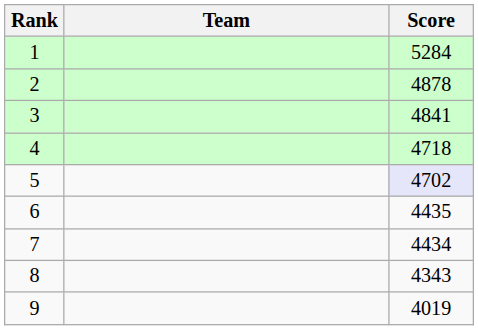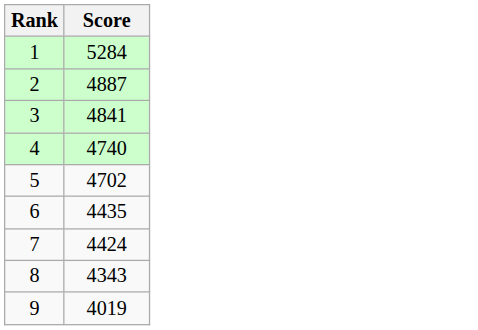- column: Team
2 | Score: 4878 -> 4887
4 | Score: 4718 -> 4740
5 | Score: lavender background -> no background
7 | Score: 4434 -> 4424
